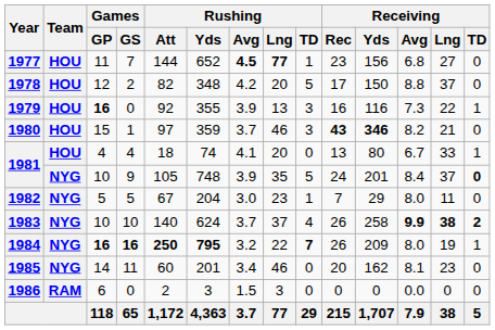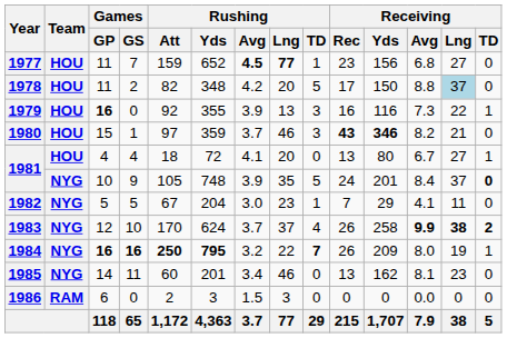1977 | Rushing / Att: 144 -> 159
1978 | Games / GP: 12 -> 11
1978 | Receiving / Lng: no background -> lightblue background
1981 / 4 | Rushing / Yds: 74 -> 72
1981 / 4 | Receiving / Lng: 33 -> 27
1982 | Receiving / Avg: 8.0 -> 4.1
1983 | Games / GP: 10 -> 12
1983 | Rushing / Att: 140 -> 170
1985 | Receiving / Rec: 20 -> 13
